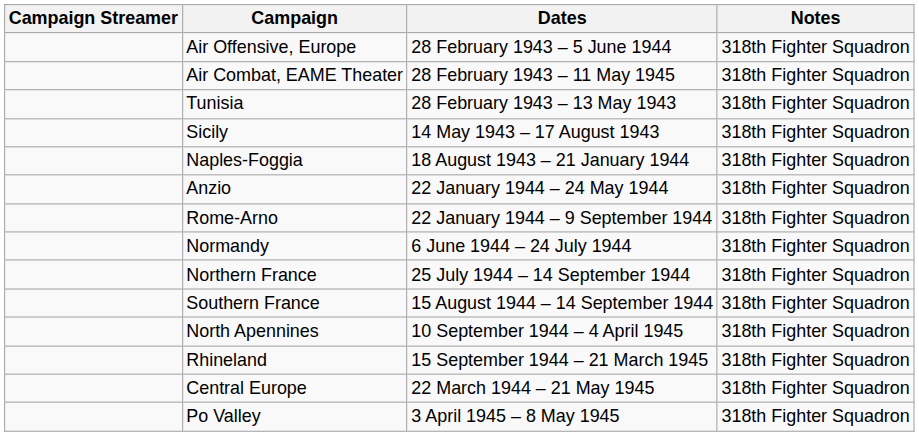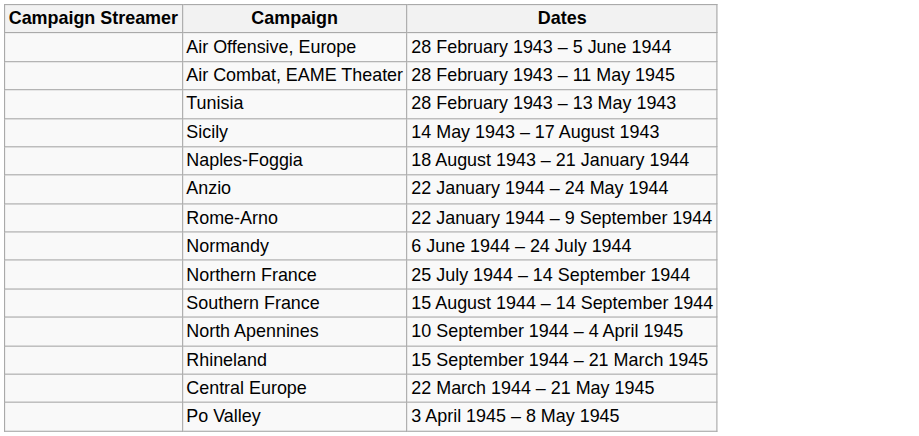- column: Notes | 318th Fighter Squadron | 318th Fighter Squadron | 318th Fighter Squadron | 318th Fighter Squadron | 318th Fighter Squadron | 318th Fighter Squadron | 318th Fighter Squadron | 318th Fighter Squadron | 318th Fighter Squadron | 318th Fighter Squadron | 318th Fighter Squadron | 318th Fighter Squadron | 318th Fighter Squadron | 318th Fighter Squadron
